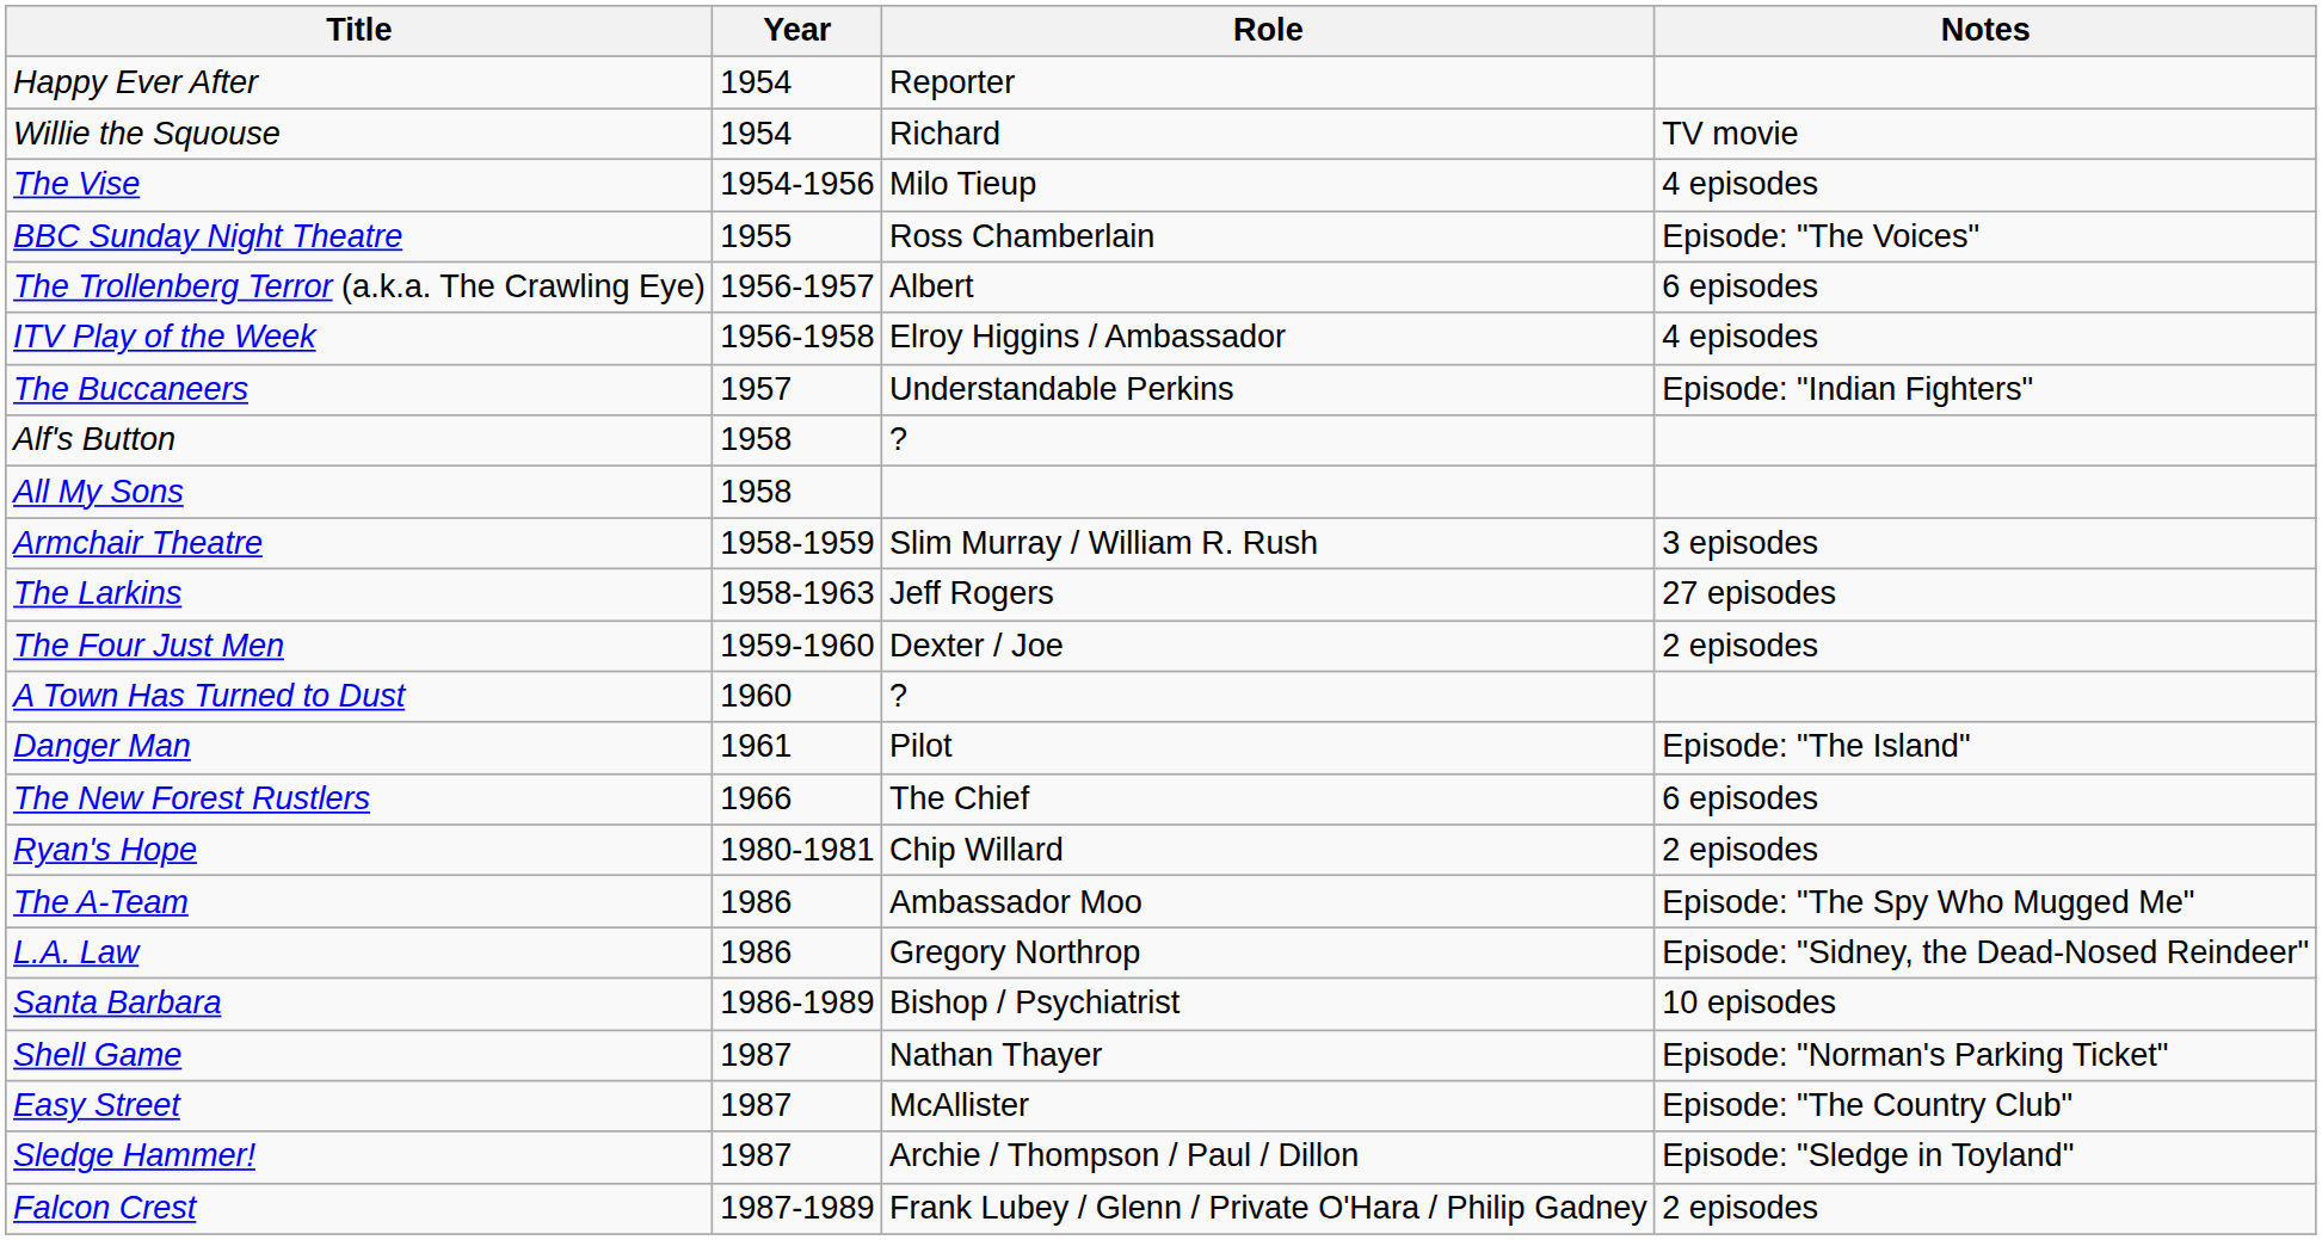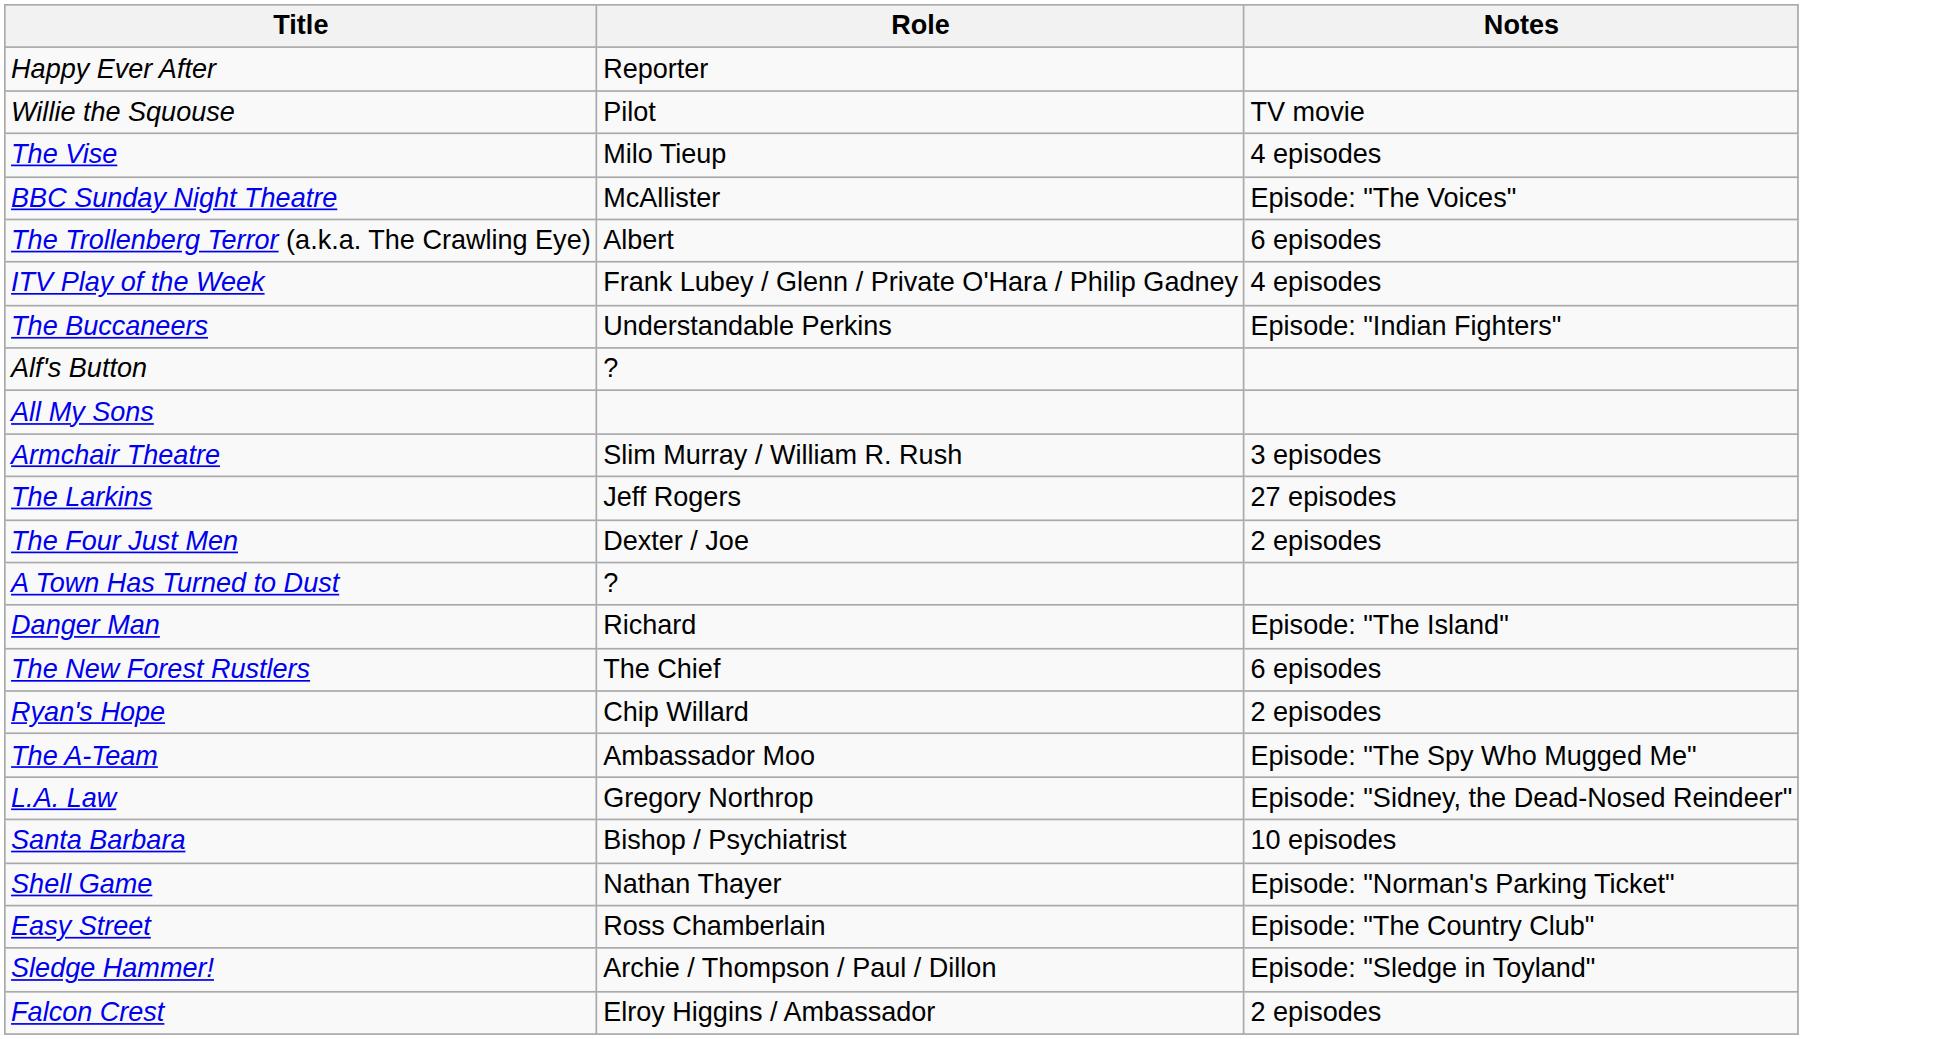- column: Year | 1954 | 1954 | 1954-1956 | 1955 | 1956-1957 | 1956-1958 | 1957 | 1958 | 1958 | 1958-1959 | 1958-1963 | 1959-1960 | 1960 | 1961 | 1966 | 1980-1981 | 1986 | 1986 | 1986-1989 | 1987 | 1987 | 1987 | 1987-1989
Willie the Squouse | Role: Richard -> Pilot
BBC Sunday Night Theatre | Role: Ross Chamberlain -> McAllister
ITV Play of the Week | Role: Elroy Higgins / Ambassador -> Frank Lubey / Glenn / Private O'Hara / Philip Gadney
Danger Man | Role: Pilot -> Richard
Easy Street | Role: McAllister -> Ross Chamberlain
Falcon Crest | Role: Frank Lubey / Glenn / Private O'Hara / Philip Gadney -> Elroy Higgins / Ambassador
